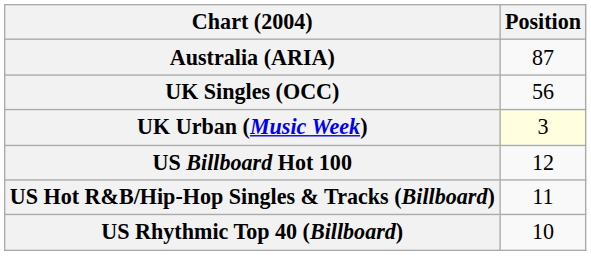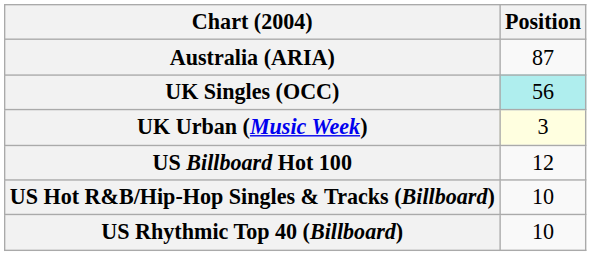UK Singles (OCC) | Position: no background -> paleturquoise background
US Hot R&B/Hip-Hop Singles & Tracks (Billboard) | Position: 11 -> 10
